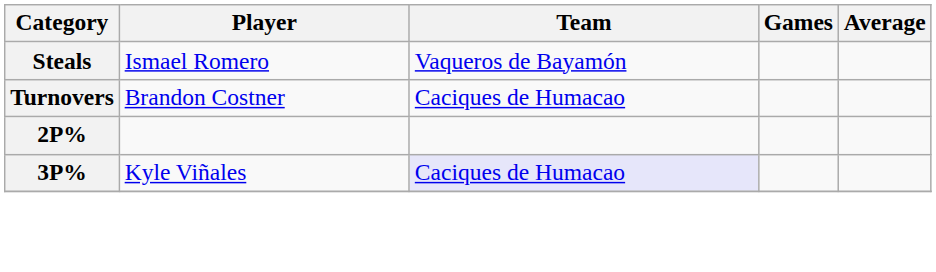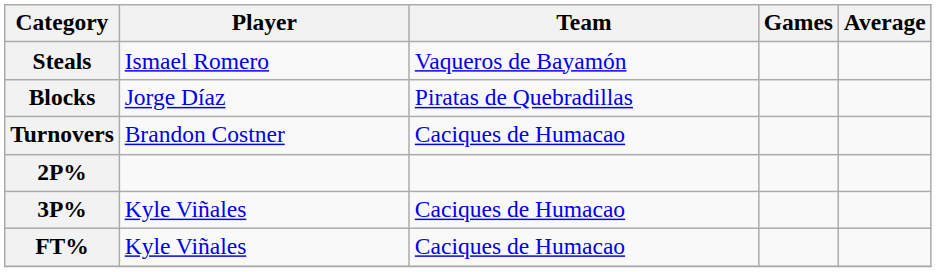+ row: Blocks | Jorge Díaz | Piratas de Quebradillas
3P% | Team: lavender background -> no background
+ row: FT% | Kyle Viñales | Caciques de Humacao
